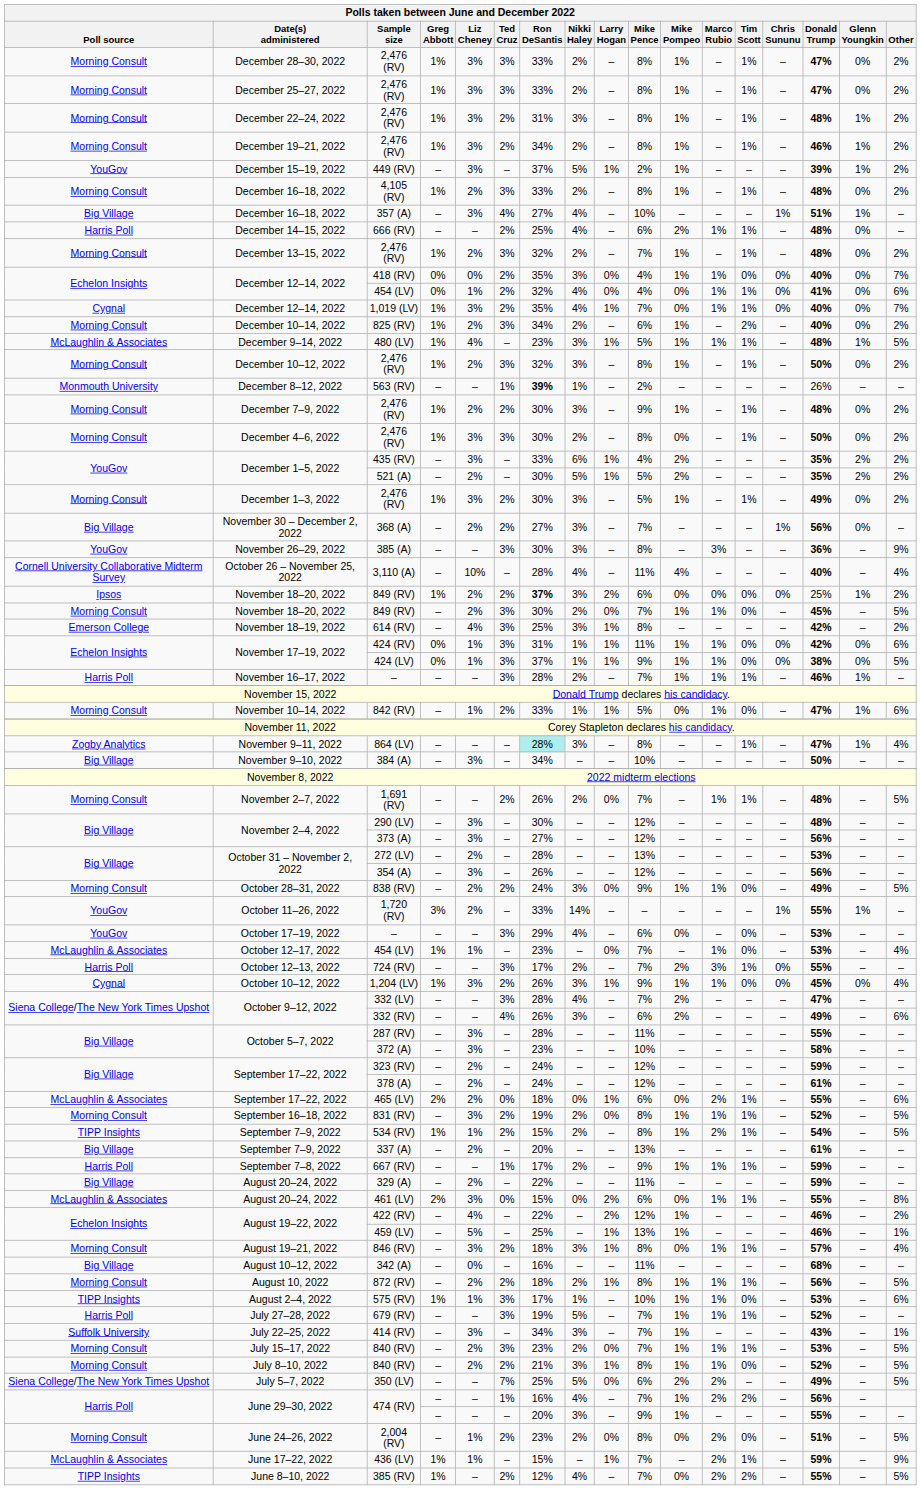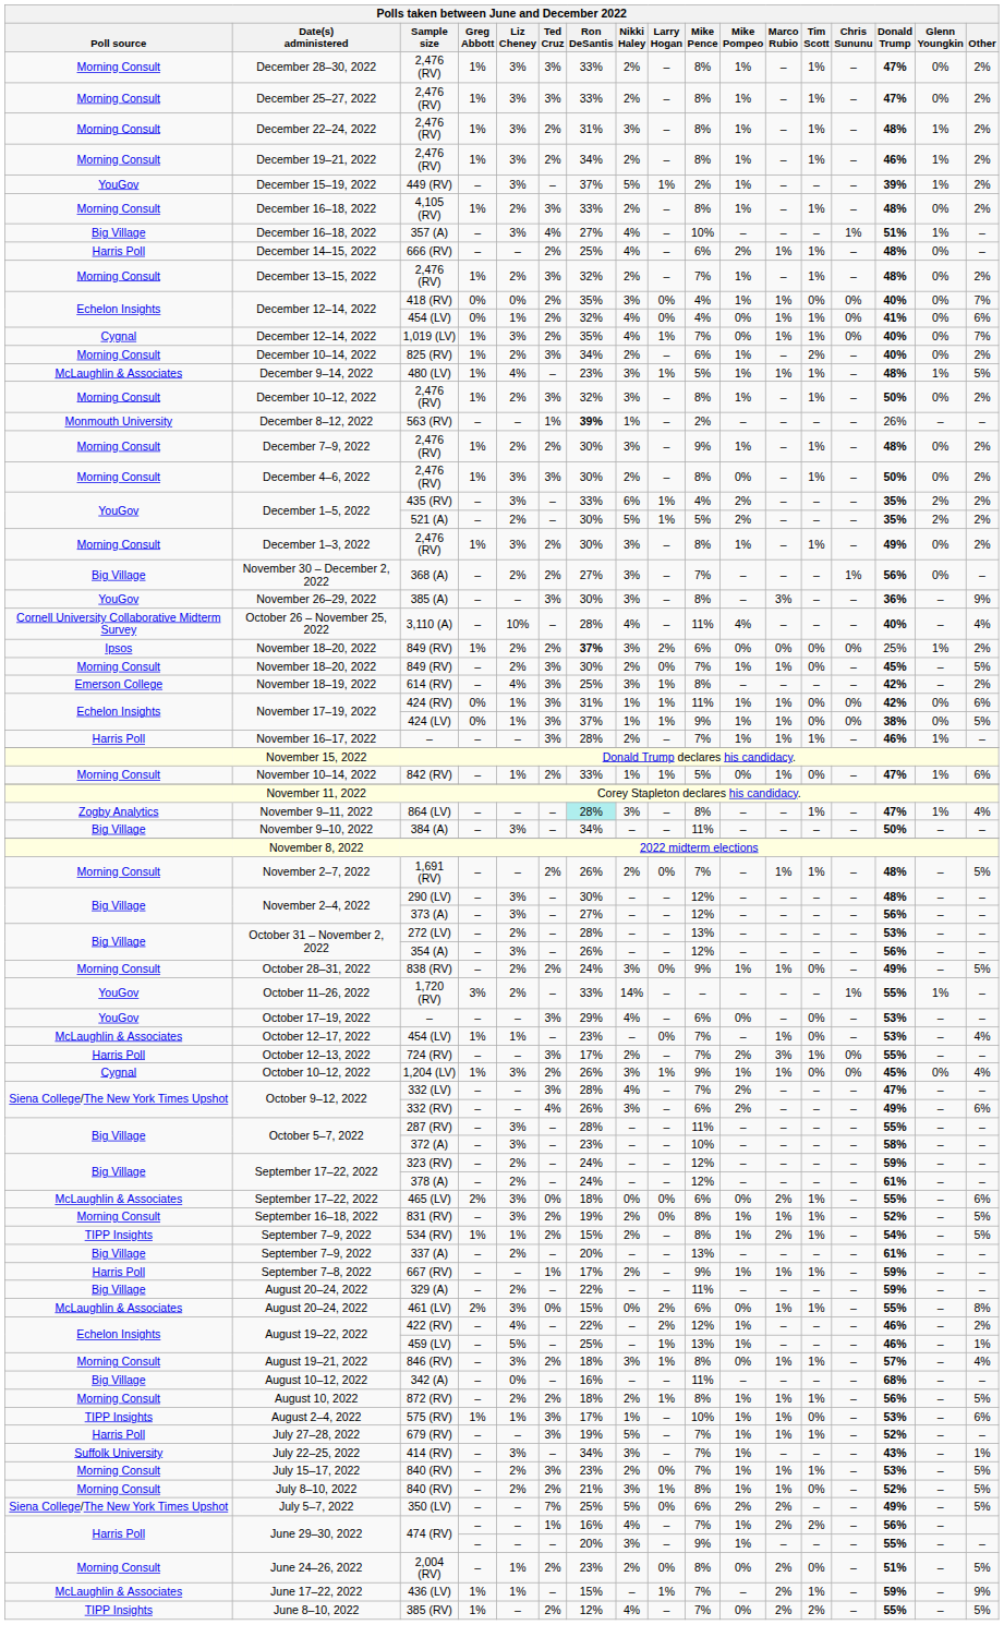December 1–3, 2022 / 2,476 (RV) | Polls taken between June and December 2022 / Mike Pence: 5% -> 8%
384 (A) | Polls taken between June and December 2022 / Mike Pence: 10% -> 11%
465 (LV) | Polls taken between June and December 2022 / Liz Cheney: 2% -> 3%
465 (LV) | Polls taken between June and December 2022 / Larry Hogan: 1% -> 0%
